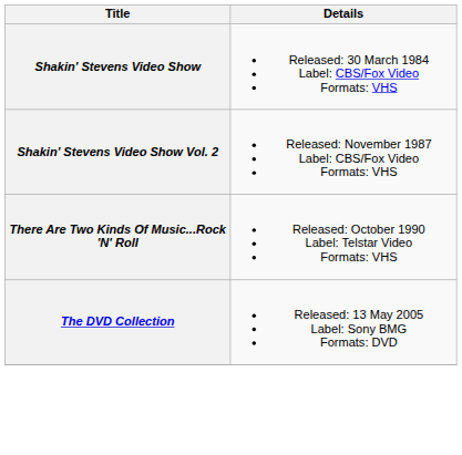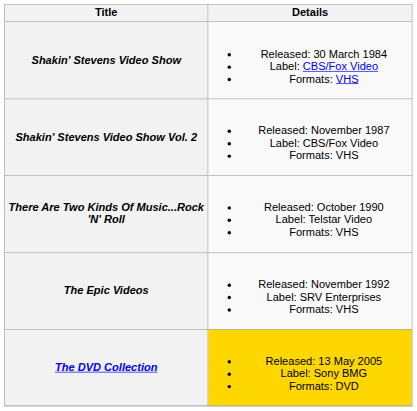+ row: The Epic Videos | Released: November 1992 Label: SRV Enterprises Formats: VHS
The DVD Collection | Details: no background -> gold background
